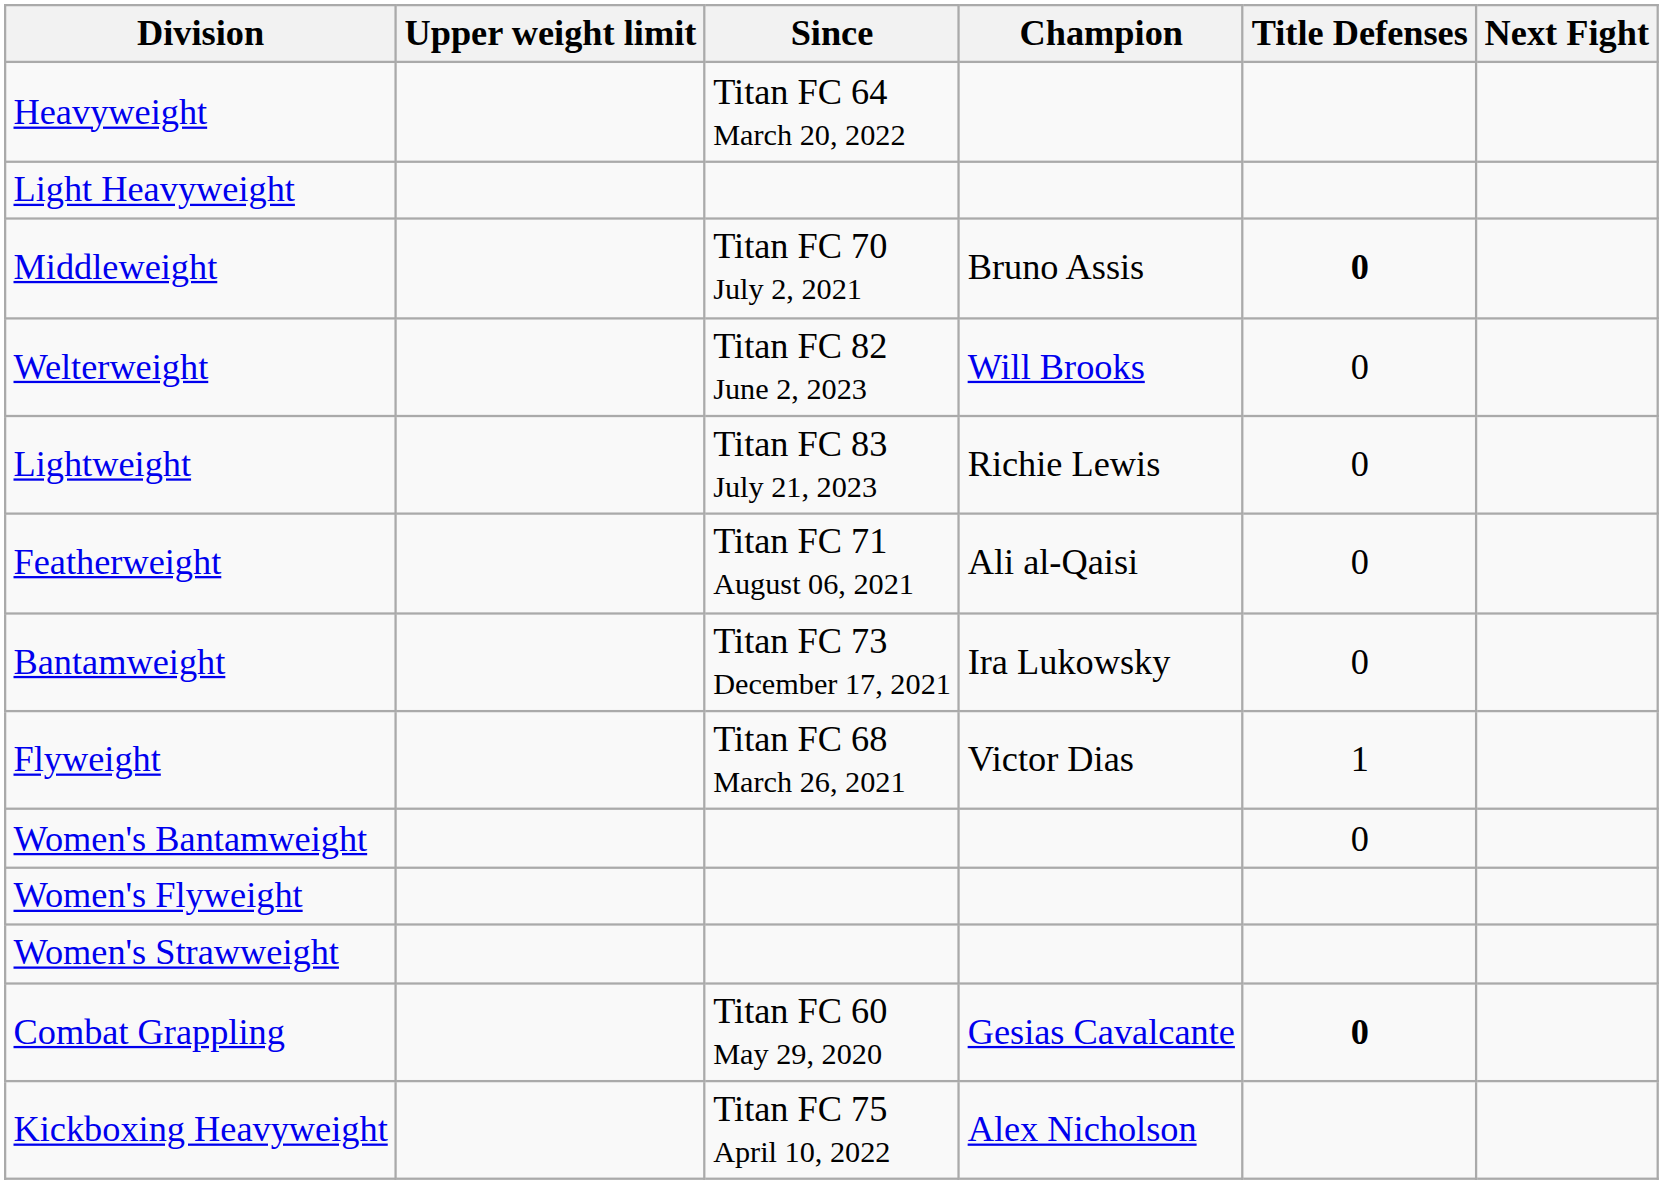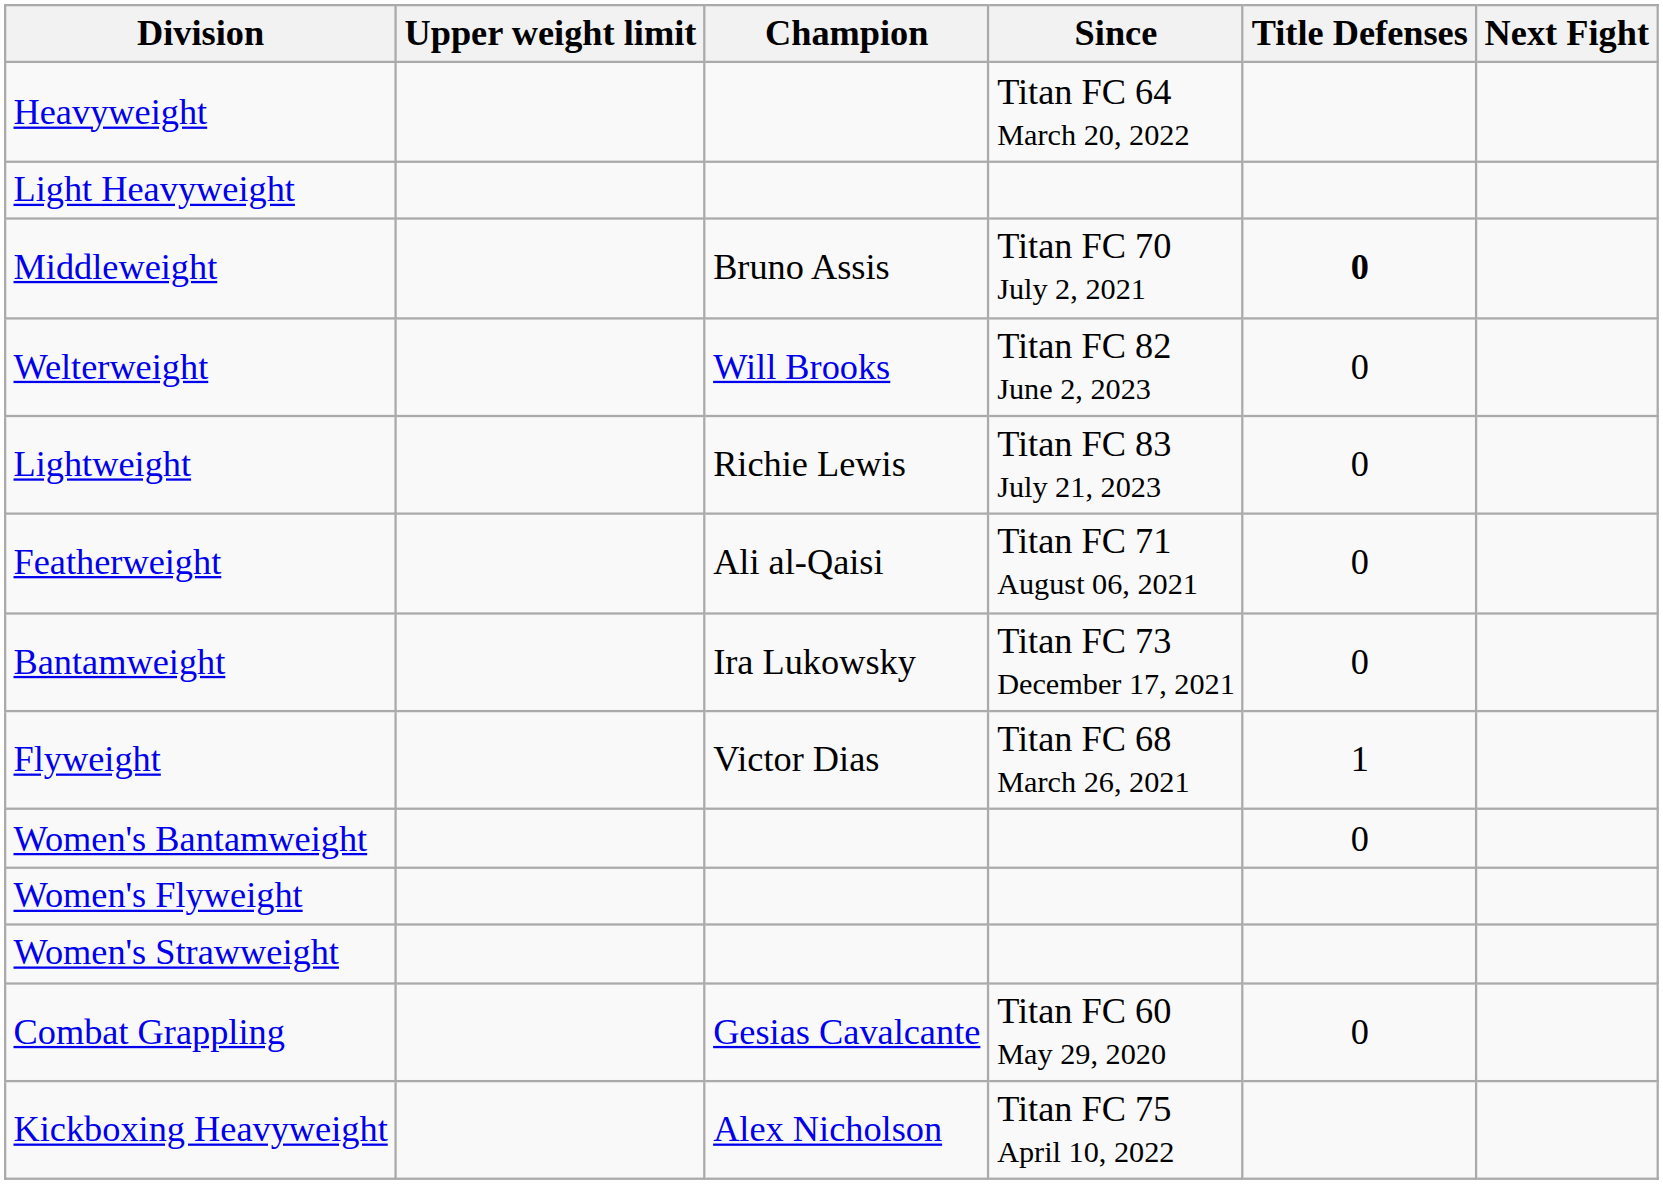columns swapped: Champion <-> Since
Combat Grappling | Title Defenses: bold -> normal
